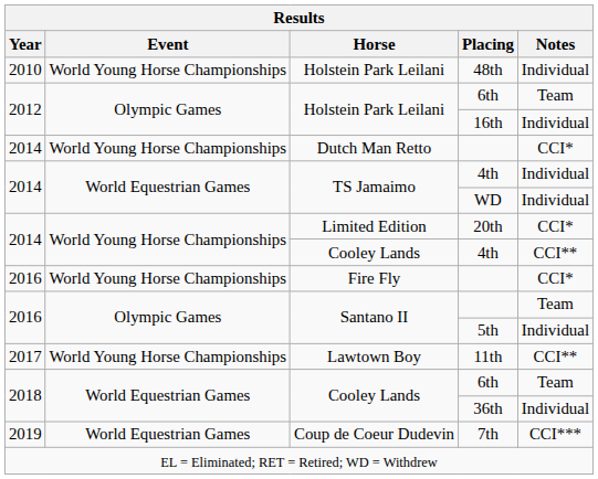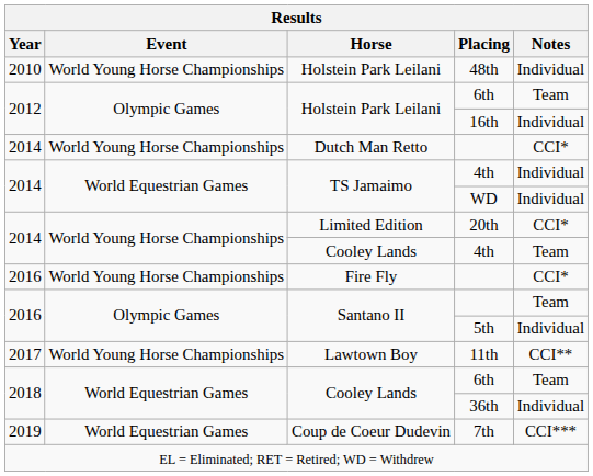Cooley Lands / 4th | Notes: CCI** -> Team
